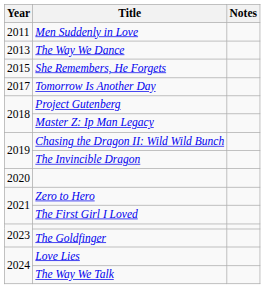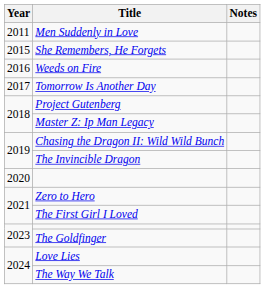- row: 2013 | The Way We Dance
+ row: 2016 | Weeds on Fire
